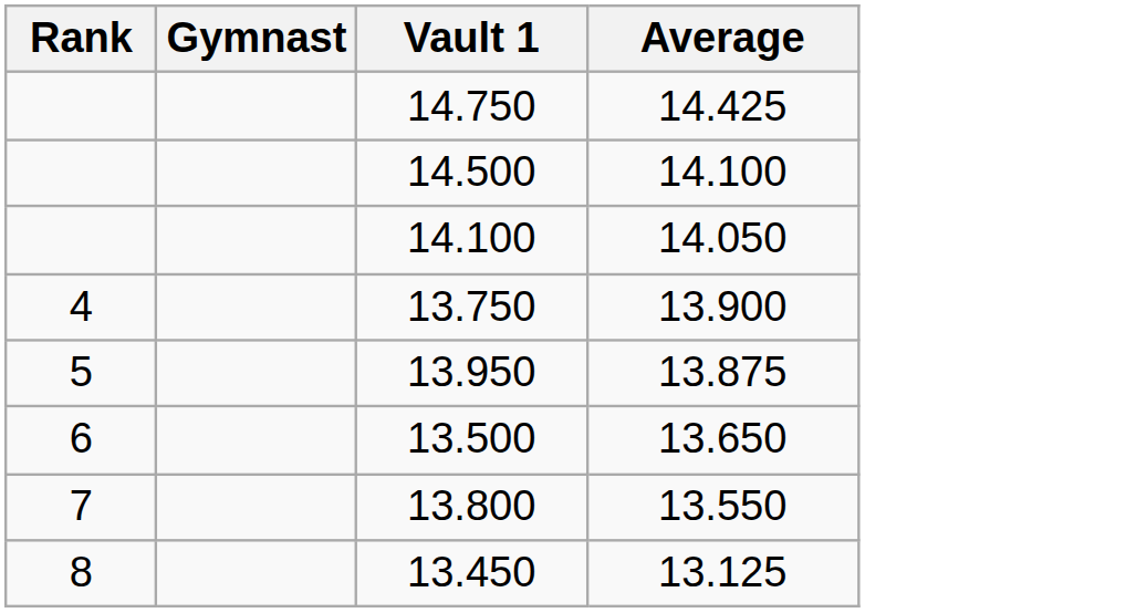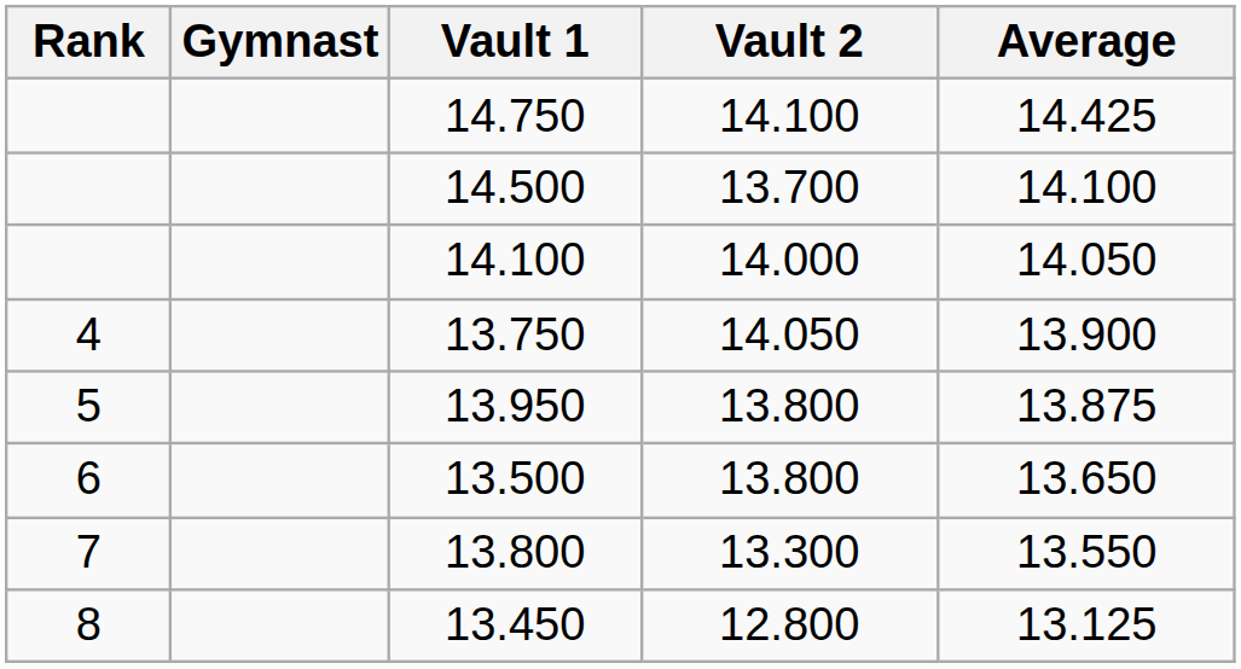+ column: Vault 2 | 14.100 | 13.700 | 14.000 | 14.050 | 13.800 | 13.800 | 13.300 | 12.800
